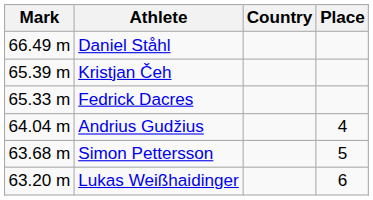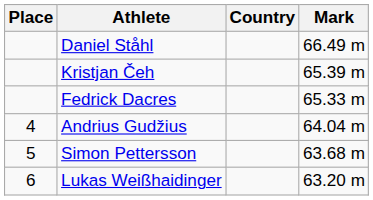columns swapped: Place <-> Mark
